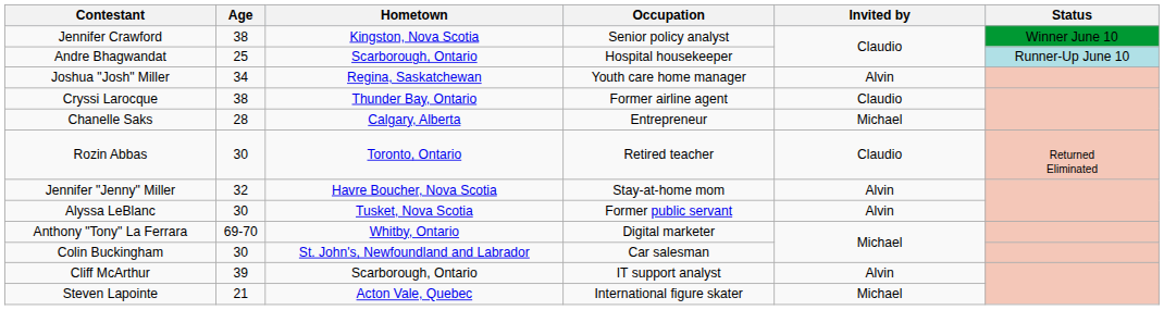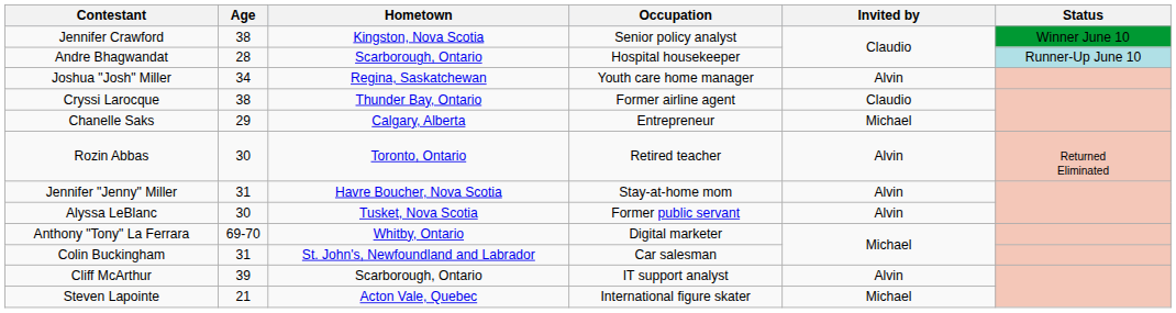Andre Bhagwandat | Age: 25 -> 28
Chanelle Saks | Age: 28 -> 29
Rozin Abbas | Invited by: Claudio -> Alvin
Jennifer "Jenny" Miller | Age: 32 -> 31
Colin Buckingham | Age: 30 -> 31
